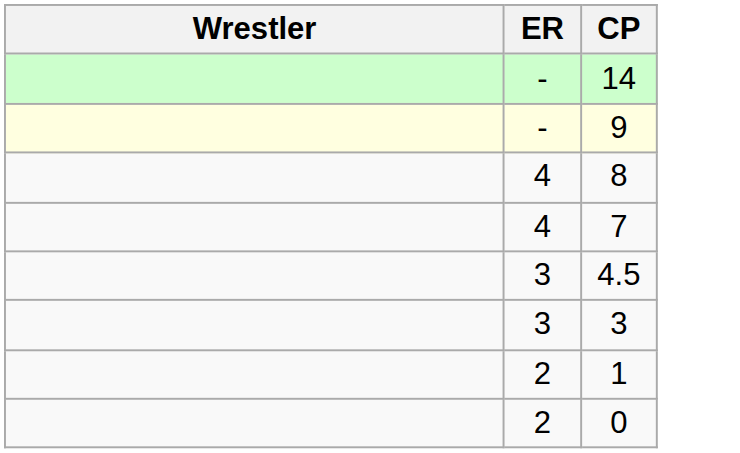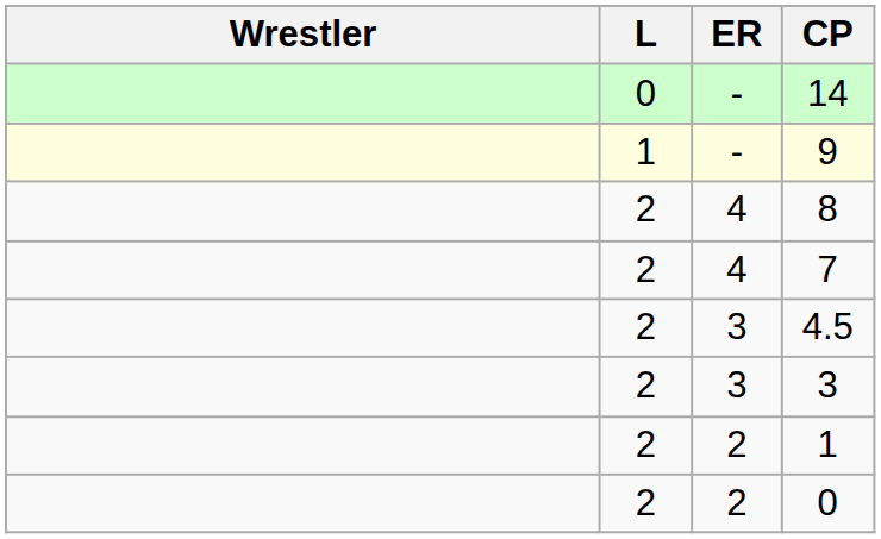+ column: L | 0 | 1 | 2 | 2 | 2 | 2 | 2 | 2
